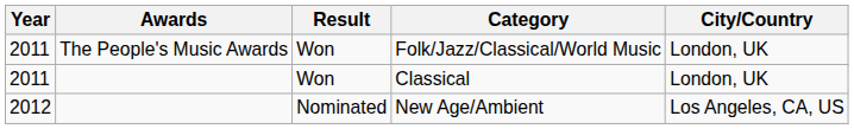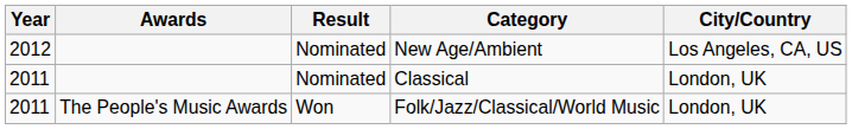rows swapped: Folk/Jazz/Classical/World Music <-> New Age/Ambient
Classical | Result: Won -> Nominated
